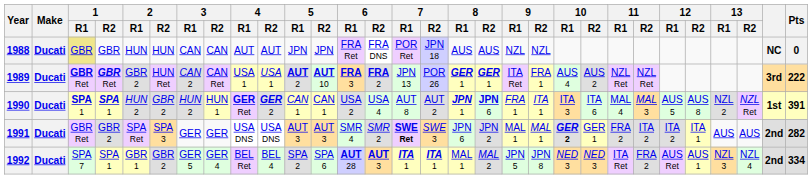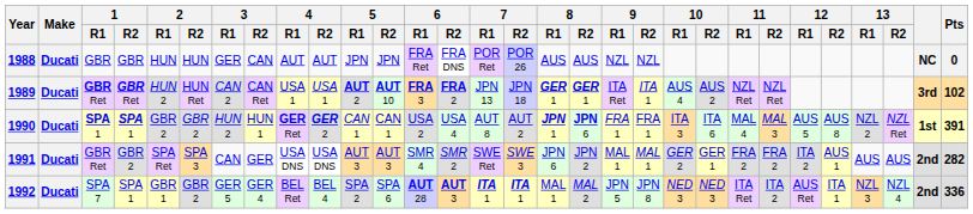1988 | 1 / R1: khaki background -> no background
1988 | 3 / R1: CAN -> GER
1988 | 7 / R2: JPN 18 -> POR 26
1989 | 2 / R1: GBR 2 -> HUN 2
1989 | 7 / R2: POR 26 -> JPN 18
1989 | 9 / R2: FRA 1 -> ITA 1
1989 | Pts: 222 -> 102
1990 | 2 / R1: HUN 2 -> GBR 2
1990 | 9 / R2: ITA 1 -> FRA 1
1991 | 3 / R1: GER -> CAN
1991 | 7 / R1: bold -> normal
1991 | 10 / R1: bold -> normal
1991 | 11 / R2: ITA 2 -> FRA 2
1991 | 12 / R2: ITA 1 -> AUS 1
1992 | 11 / R2: FRA 2 -> ITA 2
1992 | 12 / R2: AUS 1 -> ITA 1
1992 | Pts: 334 -> 336
